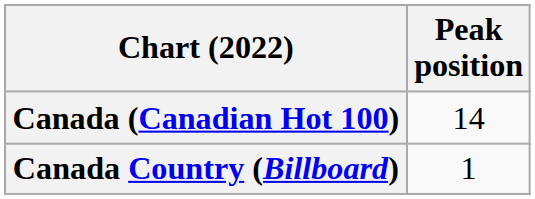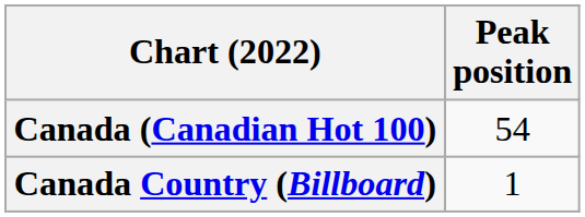Canada (Canadian Hot 100) | Peak position: 14 -> 54
